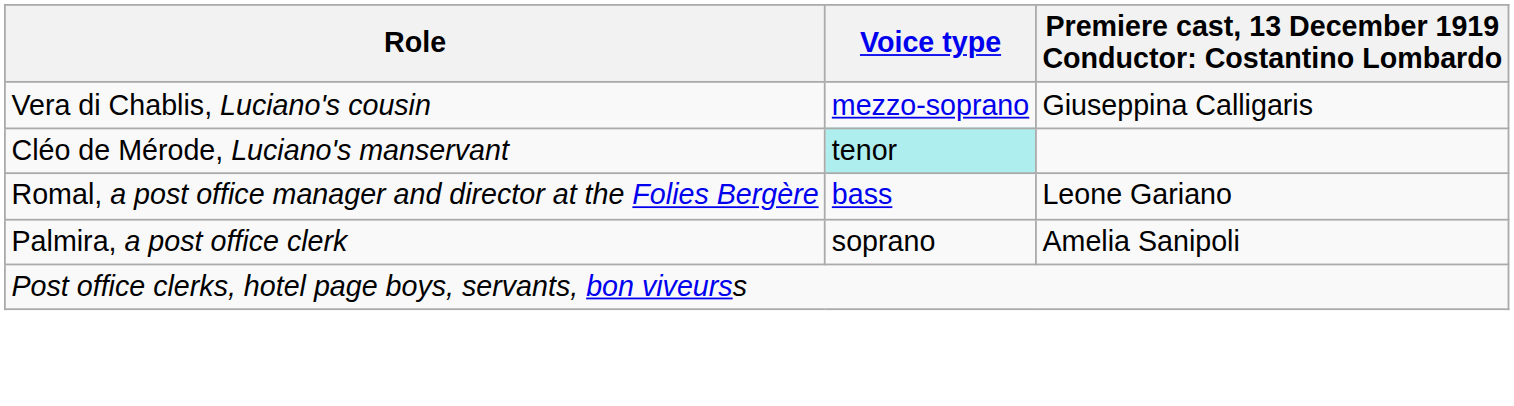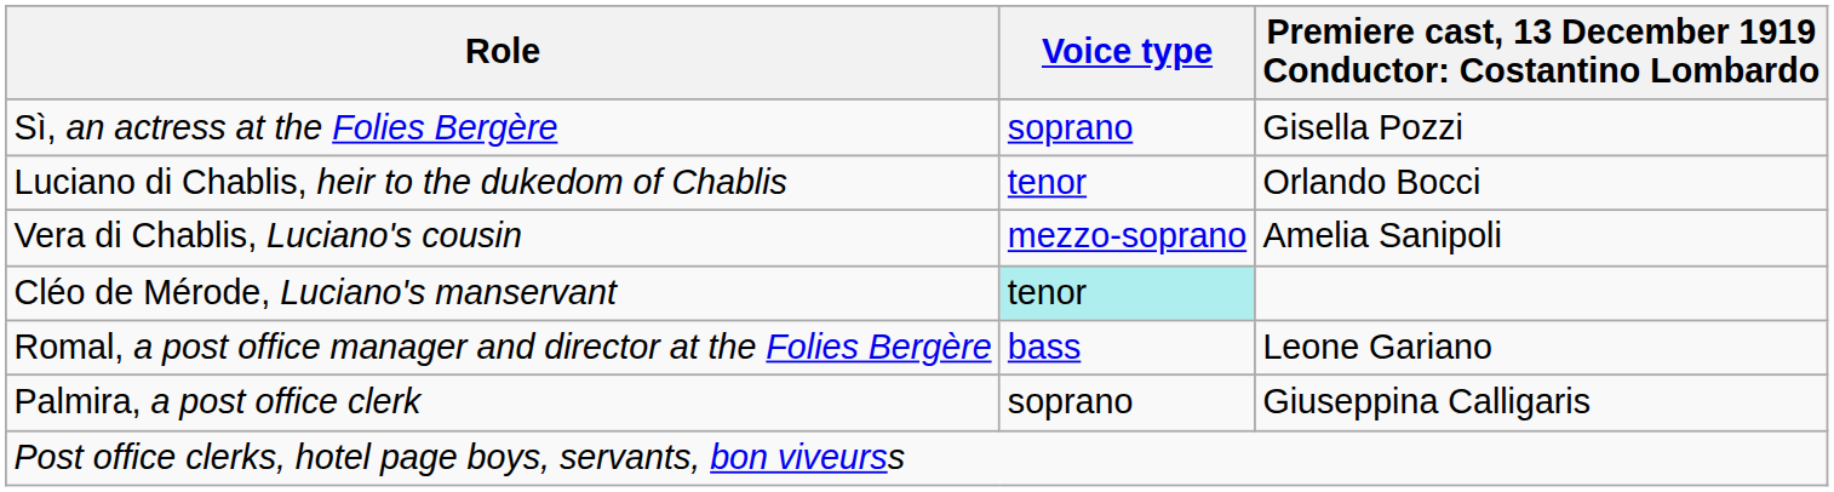+ row: Sì, an actress at the Folies Bergère | soprano | Gisella Pozzi
+ row: Luciano di Chablis, heir to the dukedom of Chablis | tenor | Orlando Bocci
Vera di Chablis, Luciano's cousin | column 3: Giuseppina Calligaris -> Amelia Sanipoli
Palmira, a post office clerk | column 3: Amelia Sanipoli -> Giuseppina Calligaris
